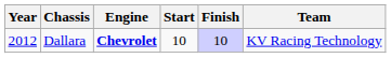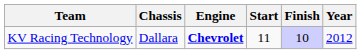columns swapped: Year <-> Team
Dallara | Start: 10 -> 11
